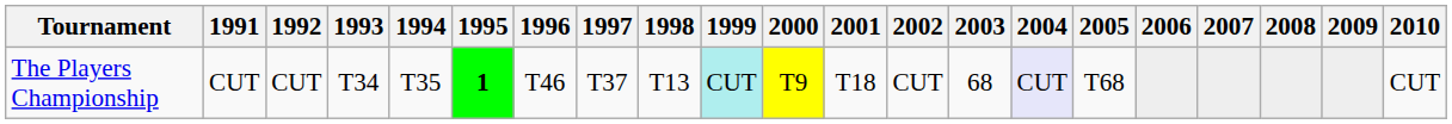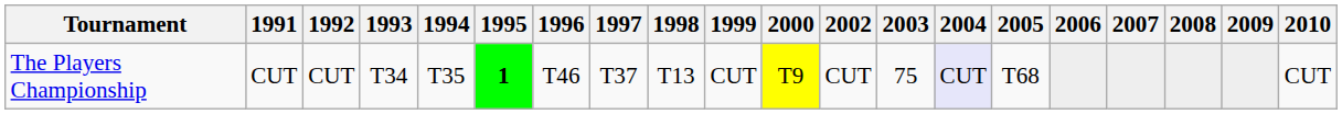- column: 2001 | T18
The Players Championship | 1999: paleturquoise background -> no background
The Players Championship | 2003: 68 -> 75
